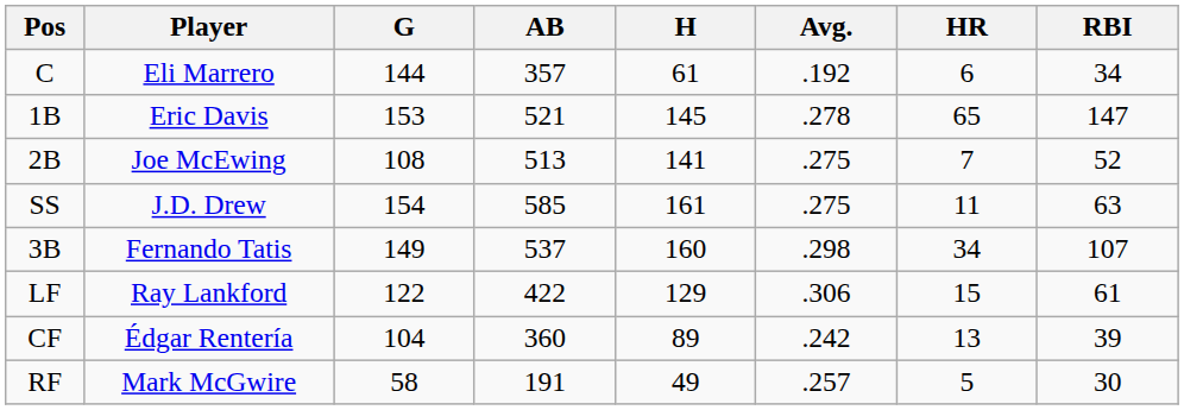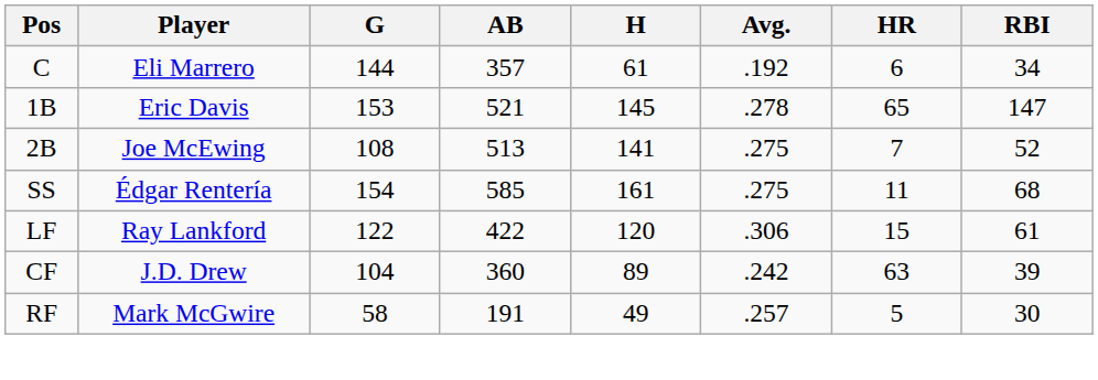SS | Player: J.D. Drew -> Édgar Rentería
SS | RBI: 63 -> 68
- row: 3B | Fernando Tatis | 149 | 537 | 160 | .298 | 34 | 107
LF | H: 129 -> 120
CF | Player: Édgar Rentería -> J.D. Drew
CF | HR: 13 -> 63
